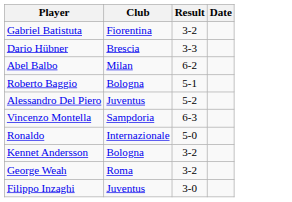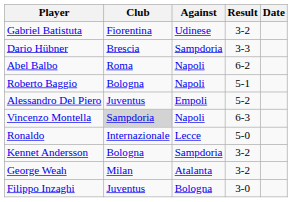+ column: Against | Udinese | Sampdoria | Napoli | Napoli | Empoli | Napoli | Lecce | Sampdoria | Atalanta | Bologna
Abel Balbo | Club: Milan -> Roma
Vincenzo Montella | Club: no background -> lightgrey background
George Weah | Club: Roma -> Milan
